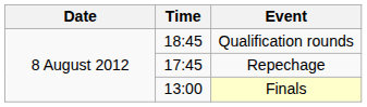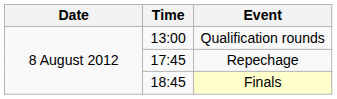Qualification rounds | Time: 18:45 -> 13:00
Finals | Time: 13:00 -> 18:45
